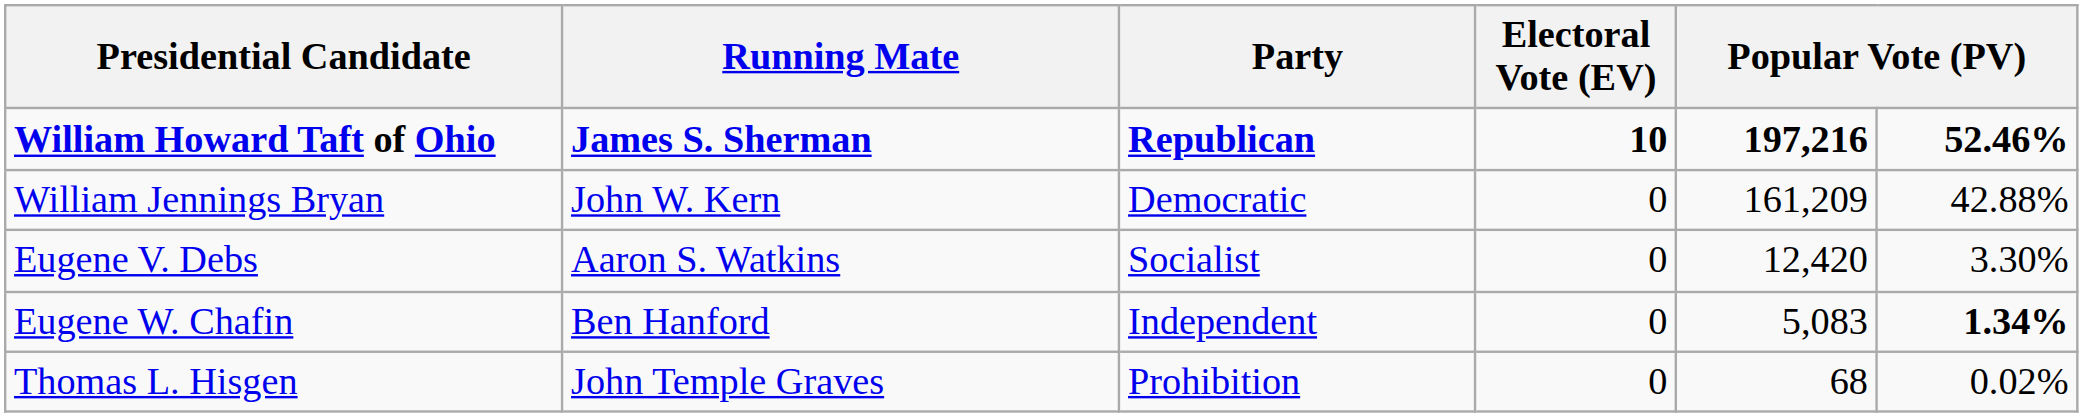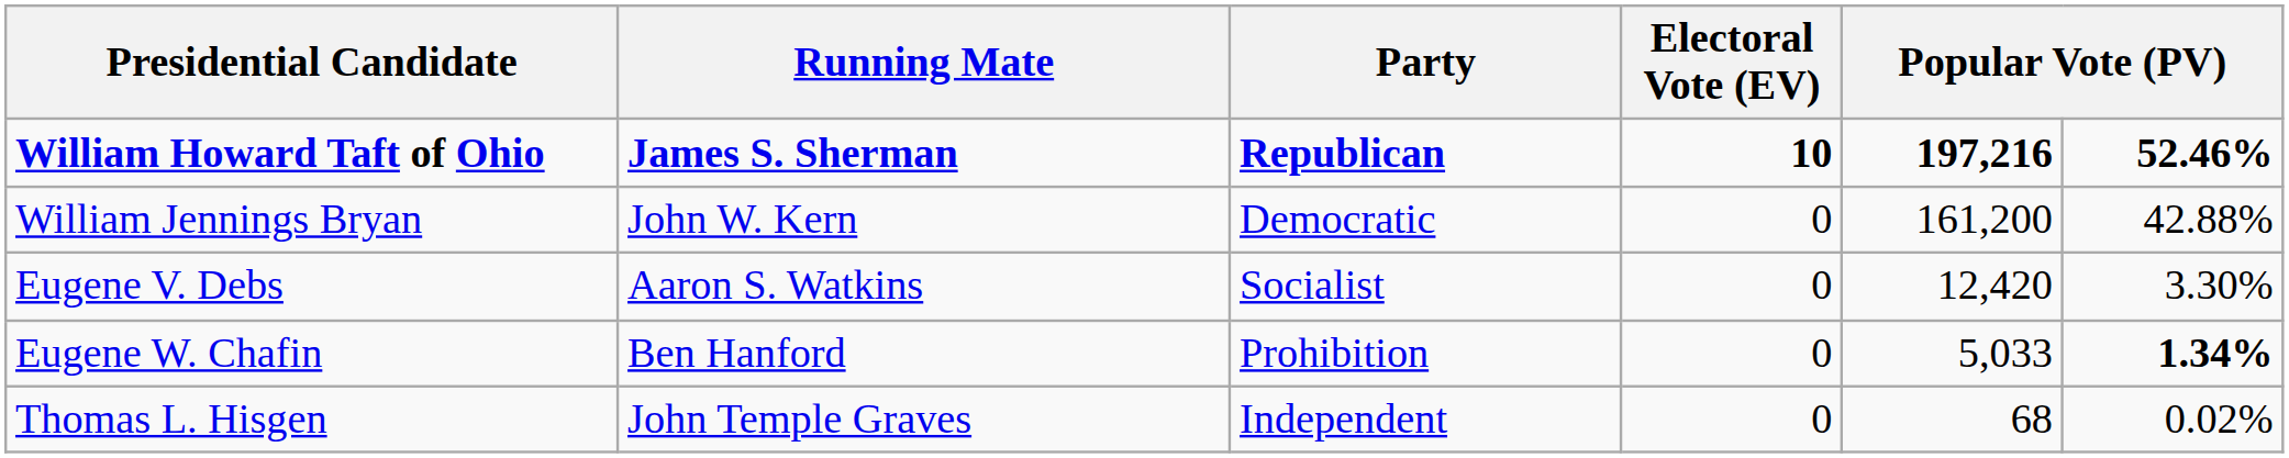William Jennings Bryan | column 5: 161,209 -> 161,200
Eugene W. Chafin | Party: Independent -> Prohibition
Eugene W. Chafin | column 5: 5,083 -> 5,033
Thomas L. Hisgen | Party: Prohibition -> Independent
